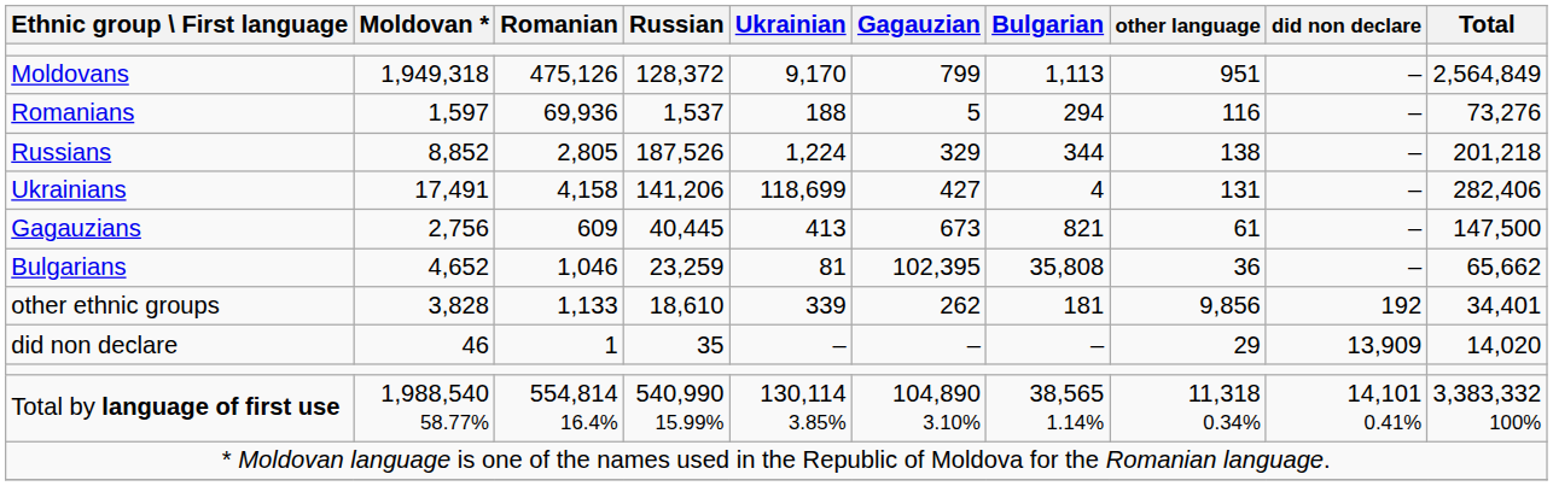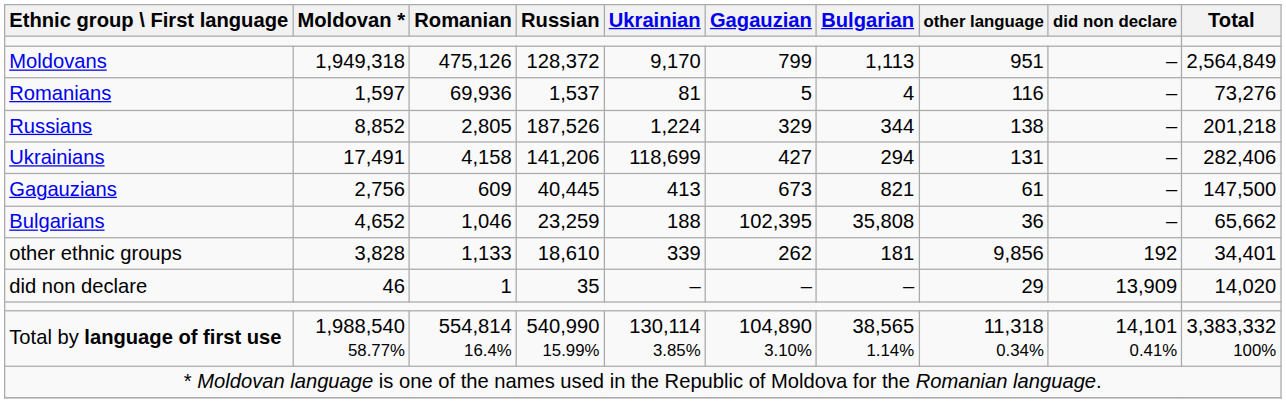Romanians | Ukrainian: 188 -> 81
Romanians | Bulgarian: 294 -> 4
Ukrainians | Bulgarian: 4 -> 294
Bulgarians | Ukrainian: 81 -> 188
